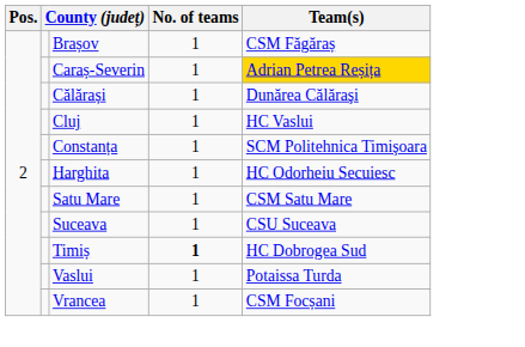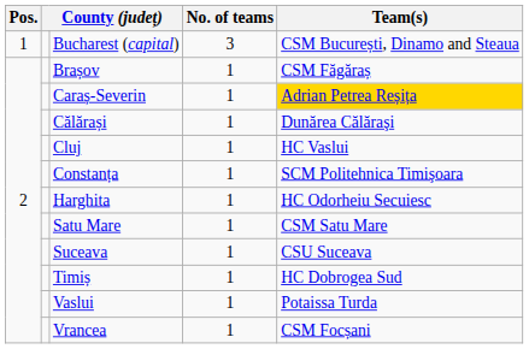+ row: 1 | Bucharest (capital) | 3 | CSM București, Dinamo and Steaua
Timiș | No. of teams: bold -> normal
